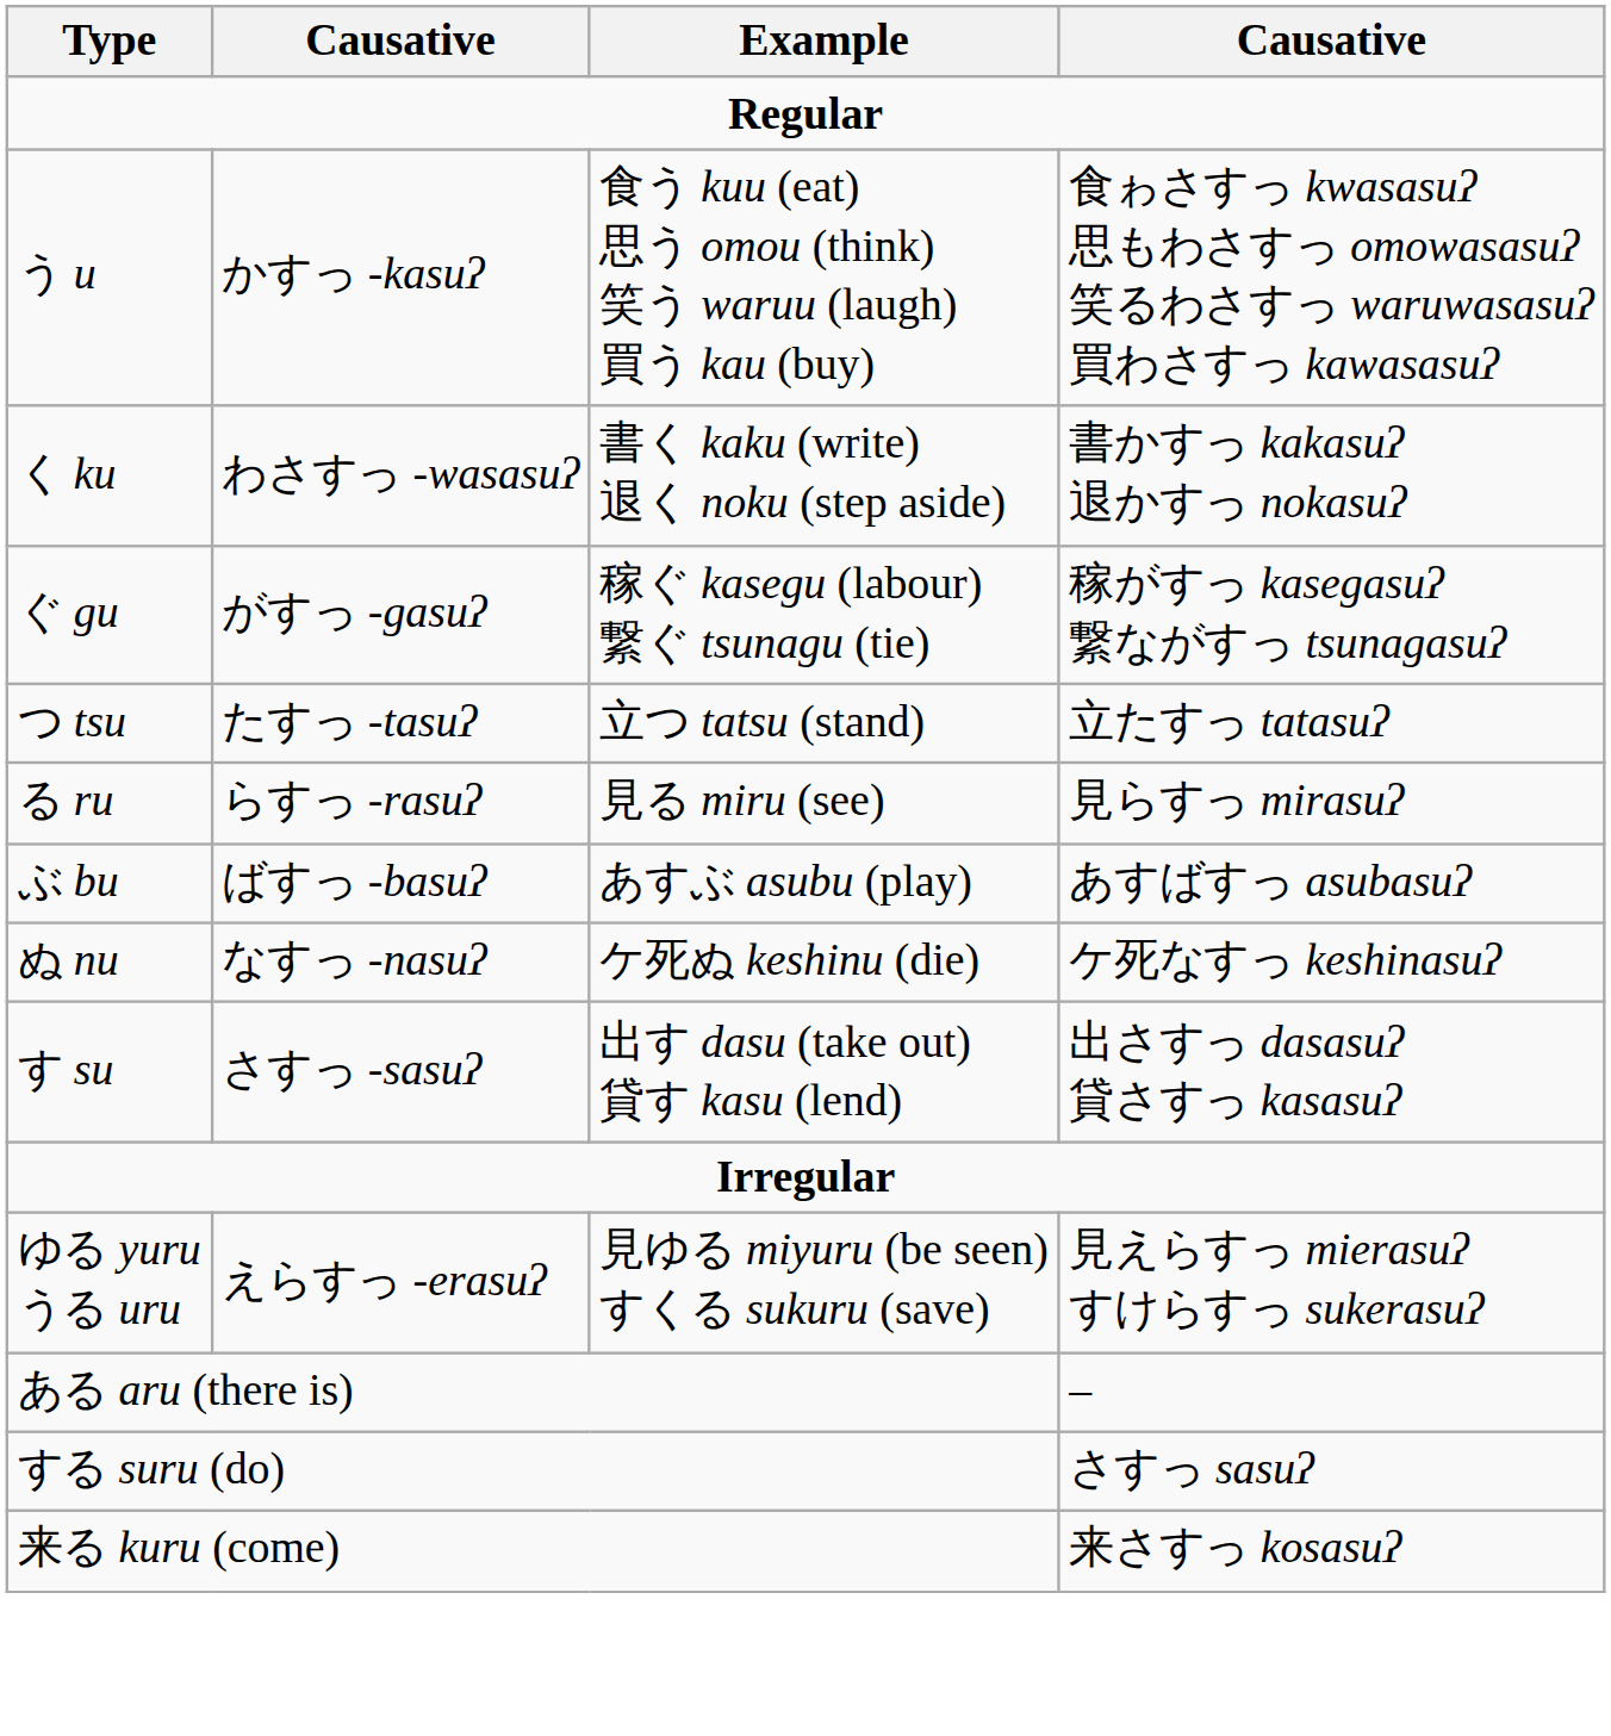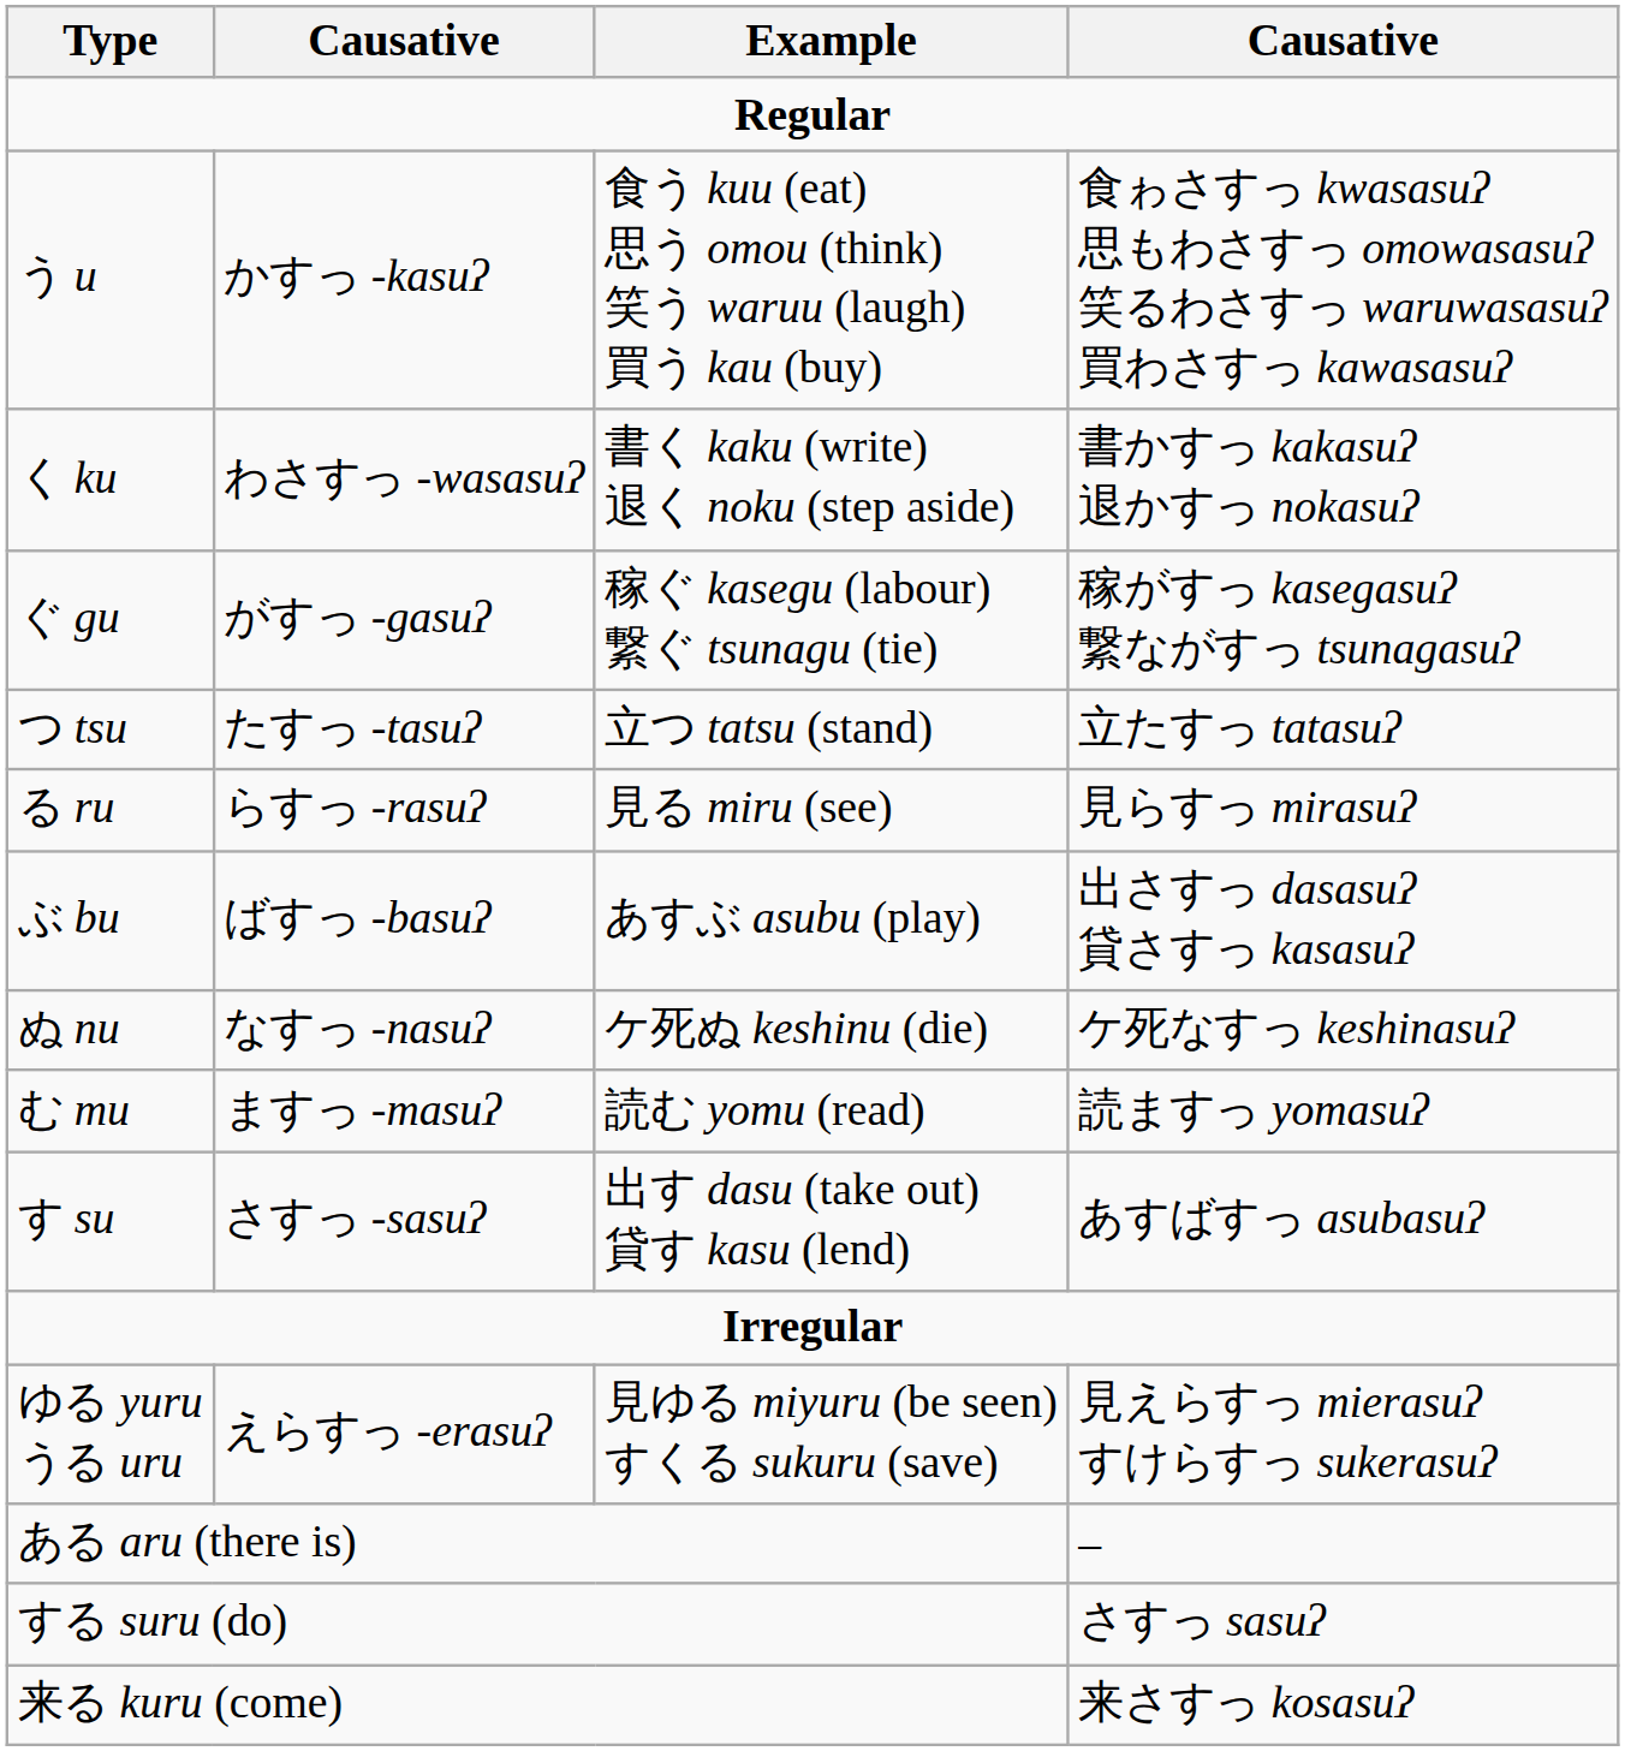ぶ bu | column 4: あすばすっ asubasuʔ -> 出さすっ dasasuʔ 貸さすっ kasasuʔ
+ row: む mu | ますっ -masuʔ | 読む yomu (read) | 読ますっ yomasuʔ
す su | column 4: 出さすっ dasasuʔ 貸さすっ kasasuʔ -> あすばすっ asubasuʔ
